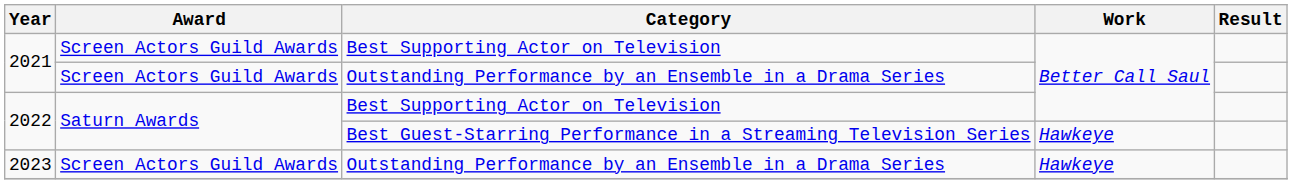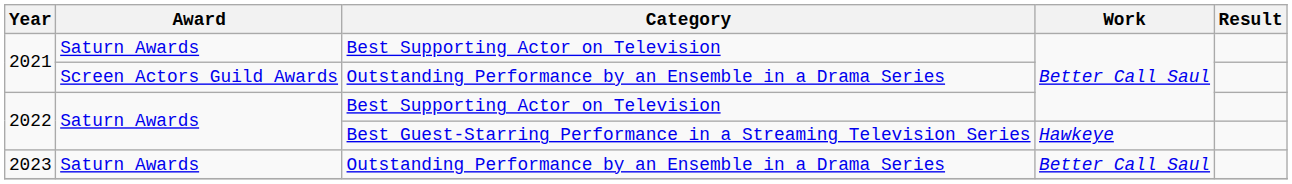2021 / Best Supporting Actor on Television | Award: Screen Actors Guild Awards -> Saturn Awards
2023 | Award: Screen Actors Guild Awards -> Saturn Awards
2023 | Work: Hawkeye -> Better Call Saul
